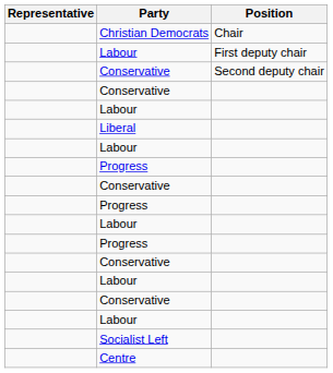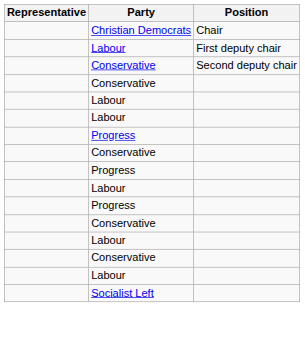- row: Liberal
- row: Centre
